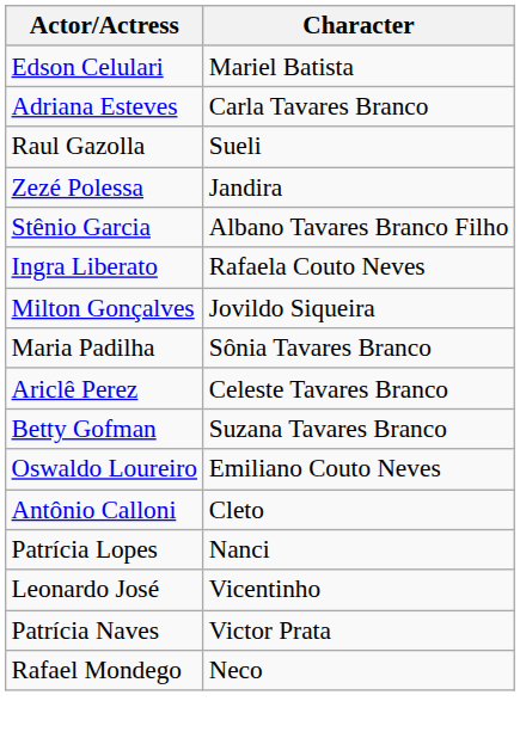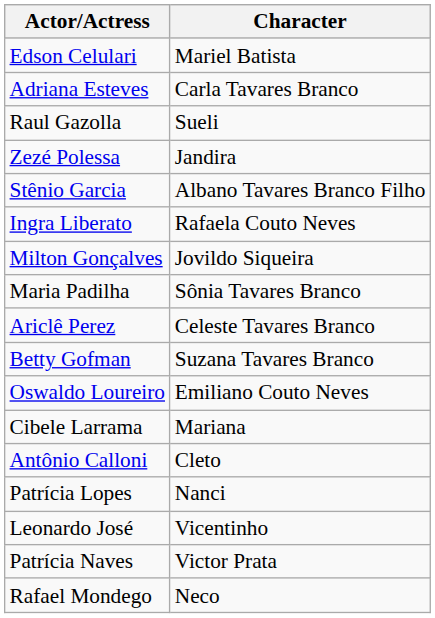+ row: Cibele Larrama | Mariana
